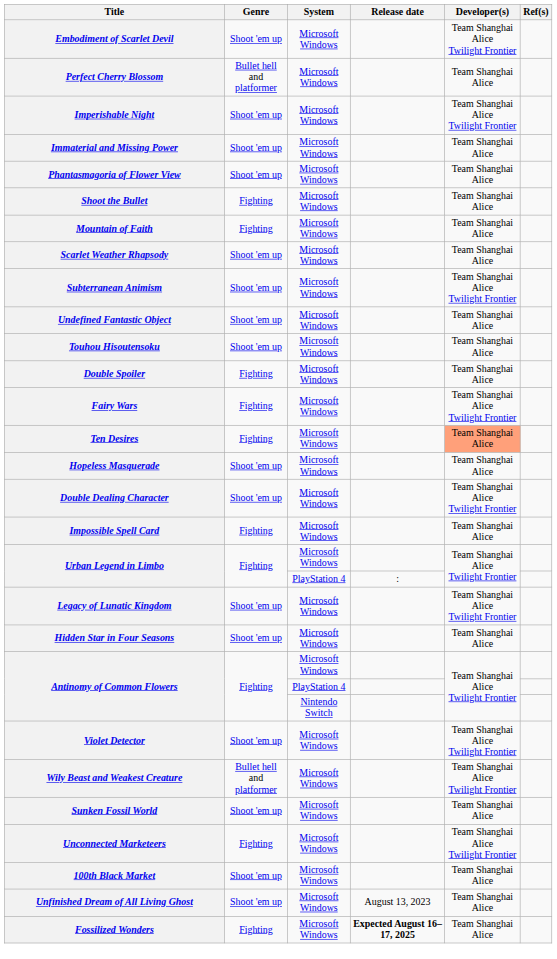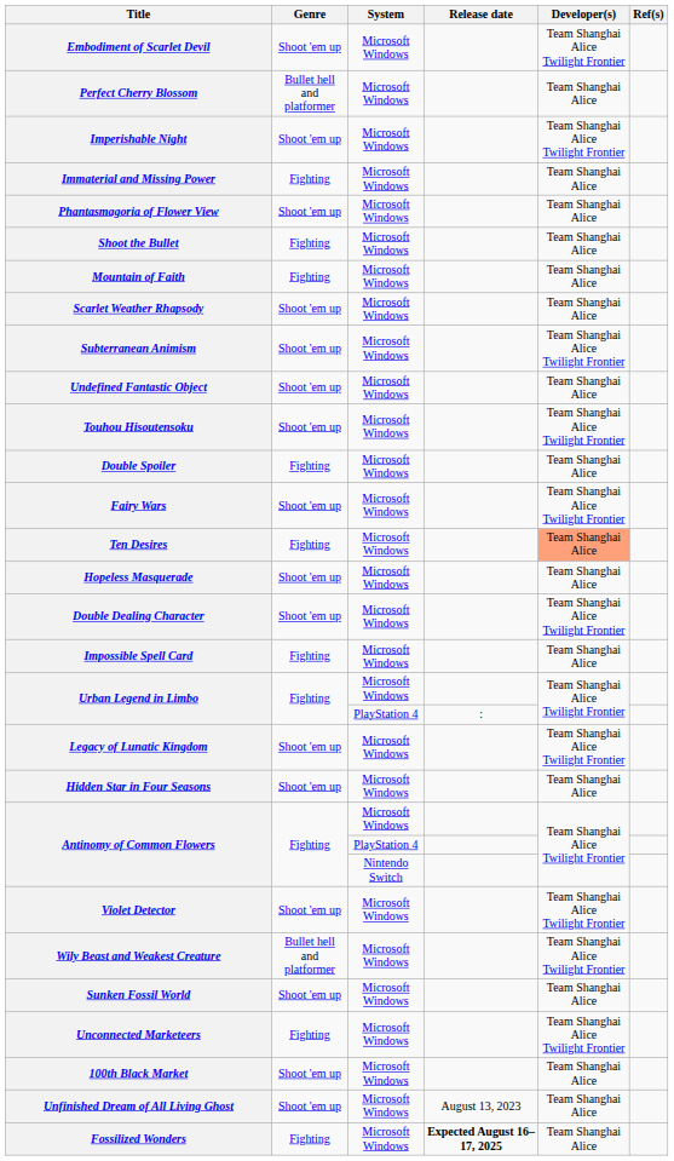Immaterial and Missing Power | Genre: Shoot 'em up -> Fighting
Touhou Hisoutensoku | Developer(s): Team Shanghai Alice -> Team Shanghai Alice Twilight Frontier
Fairy Wars | Genre: Fighting -> Shoot 'em up
